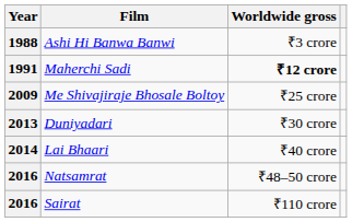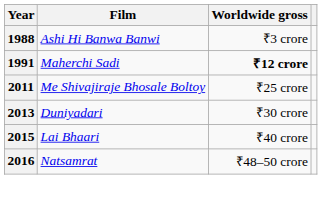Me Shivajiraje Bhosale Boltoy | Year: 2009 -> 2011
Lai Bhaari | Year: 2014 -> 2015
- row: 2016 | Sairat | ₹110 crore
